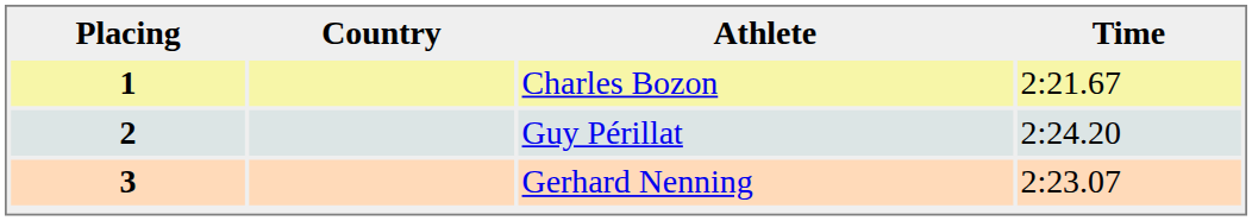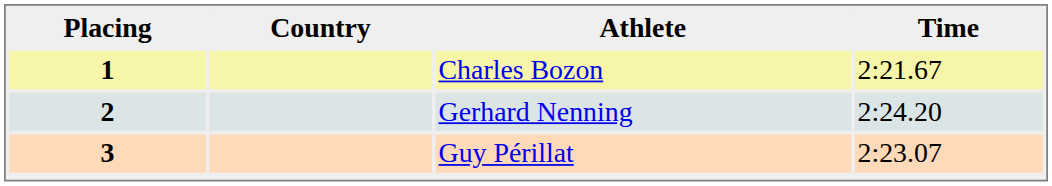2 | Athlete: Guy Périllat -> Gerhard Nenning
3 | Athlete: Gerhard Nenning -> Guy Périllat
